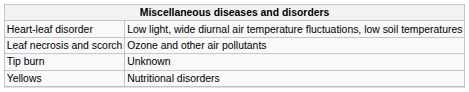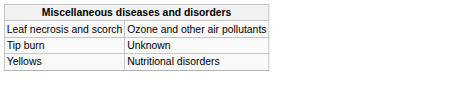- row: Heart-leaf disorder | Low light, wide diurnal air temperature fluctuations, low soil temperatures
